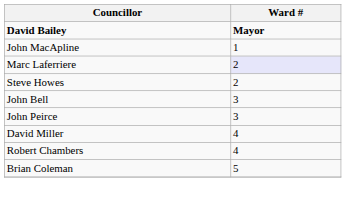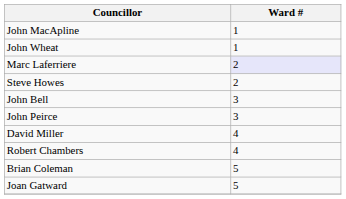- row: David Bailey | Mayor
+ row: John Wheat | 1
+ row: Joan Gatward | 5
